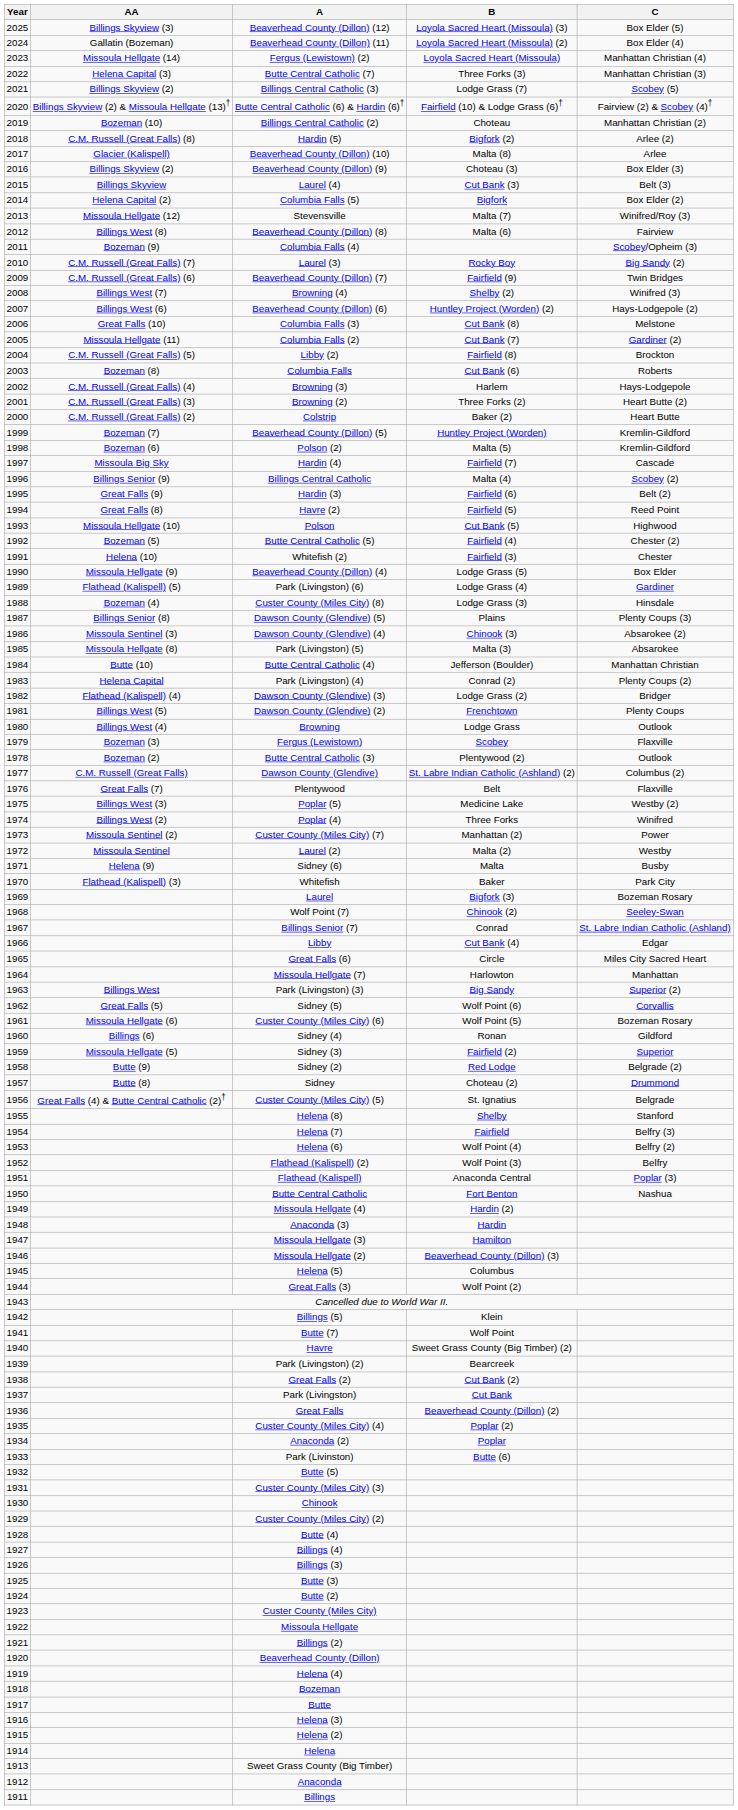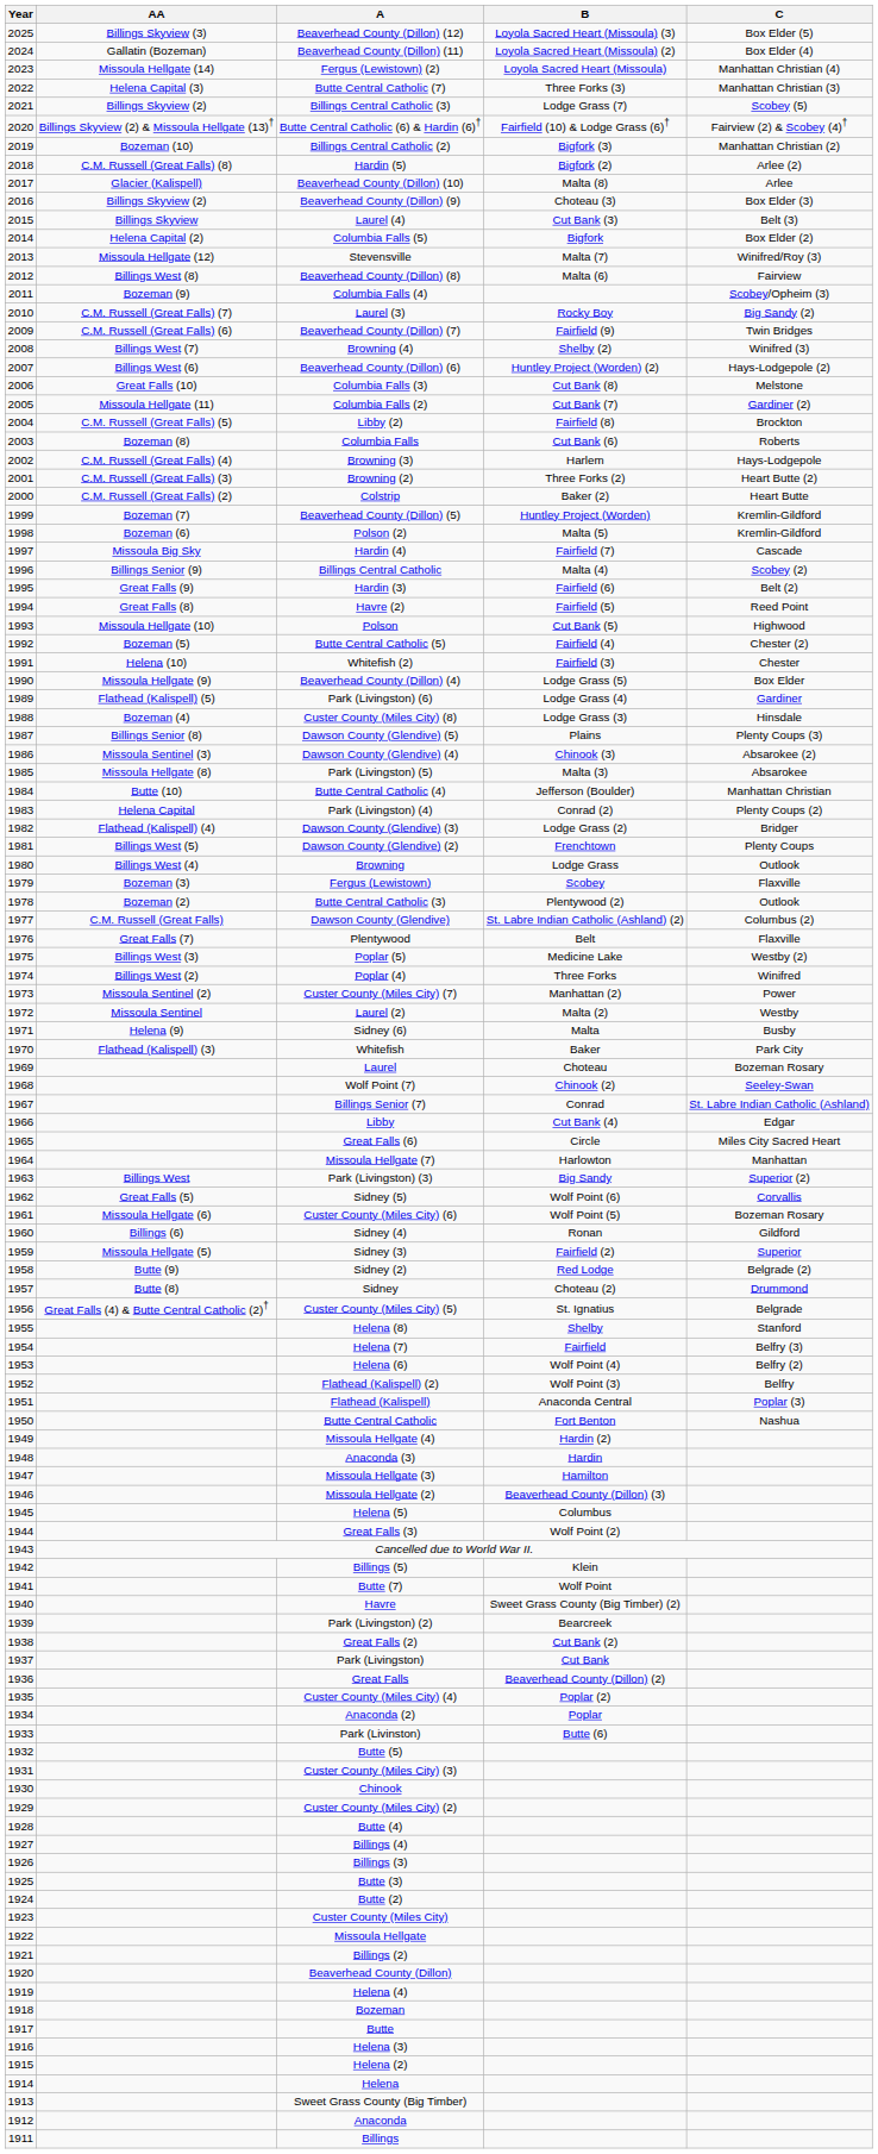Billings Central Catholic (2) | B: Choteau -> Bigfork (3)
Laurel | B: Bigfork (3) -> Choteau
